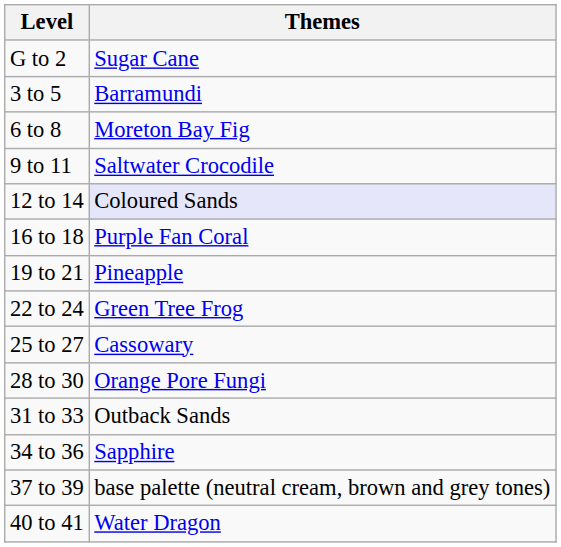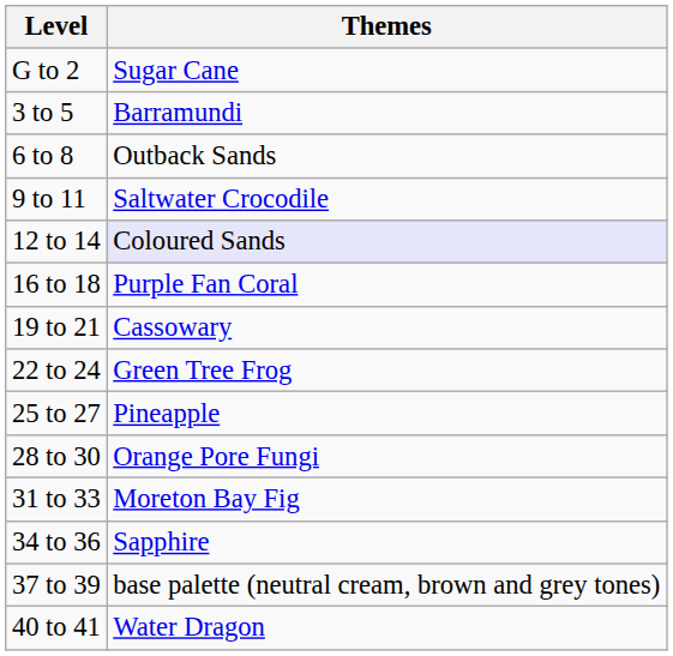6 to 8 | Themes: Moreton Bay Fig -> Outback Sands
19 to 21 | Themes: Pineapple -> Cassowary
25 to 27 | Themes: Cassowary -> Pineapple
31 to 33 | Themes: Outback Sands -> Moreton Bay Fig
